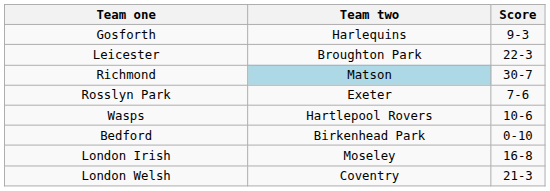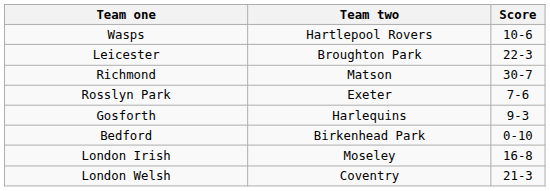rows swapped: Gosforth <-> Wasps
Richmond | Team two: lightblue background -> no background
